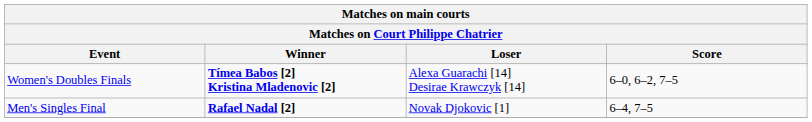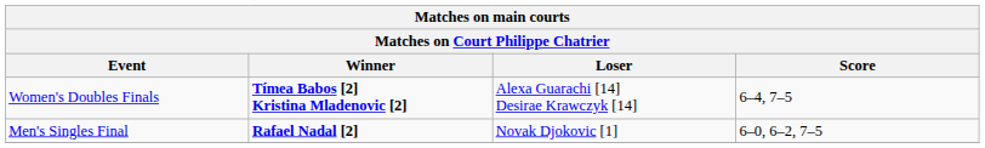Women's Doubles Finals | Score: 6–0, 6–2, 7–5 -> 6–4, 7–5
Men's Singles Final | Score: 6–4, 7–5 -> 6–0, 6–2, 7–5
